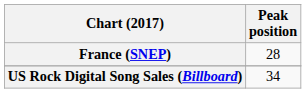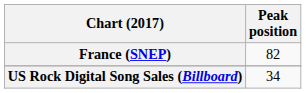France (SNEP) | Peak position: 28 -> 82
